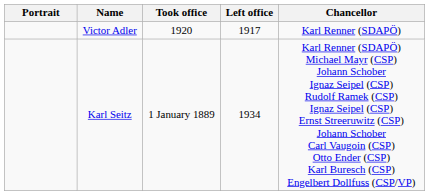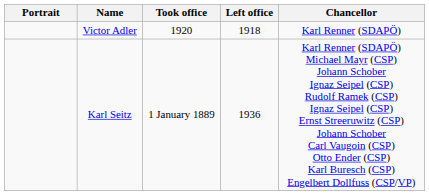Victor Adler | Left office: 1917 -> 1918
Karl Seitz | Left office: 1934 -> 1936
